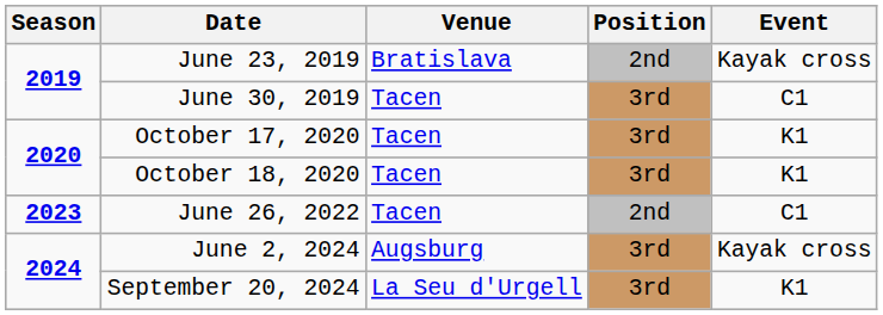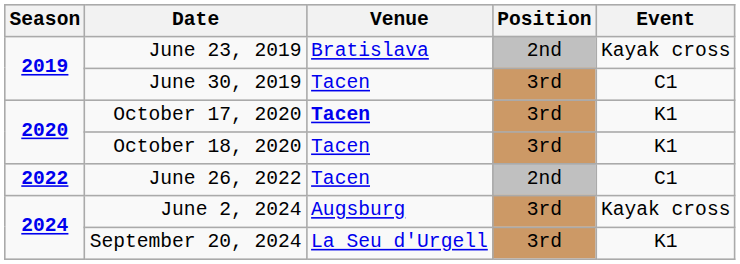October 17, 2020 | Venue: normal -> bold
June 26, 2022 | Season: 2023 -> 2022
